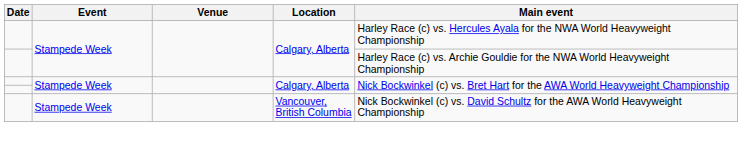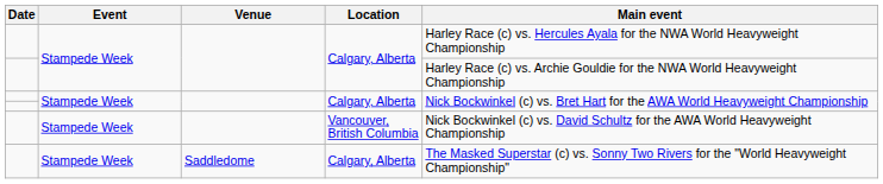+ row: Stampede Week | Saddledome | Calgary, Alberta | The Masked Superstar (c) vs. Sonny Two Rivers for the "World Heavyweight Championship"
